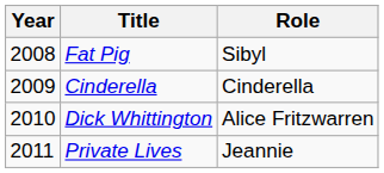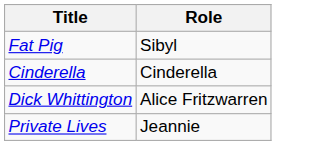- column: Year | 2008 | 2009 | 2010 | 2011
